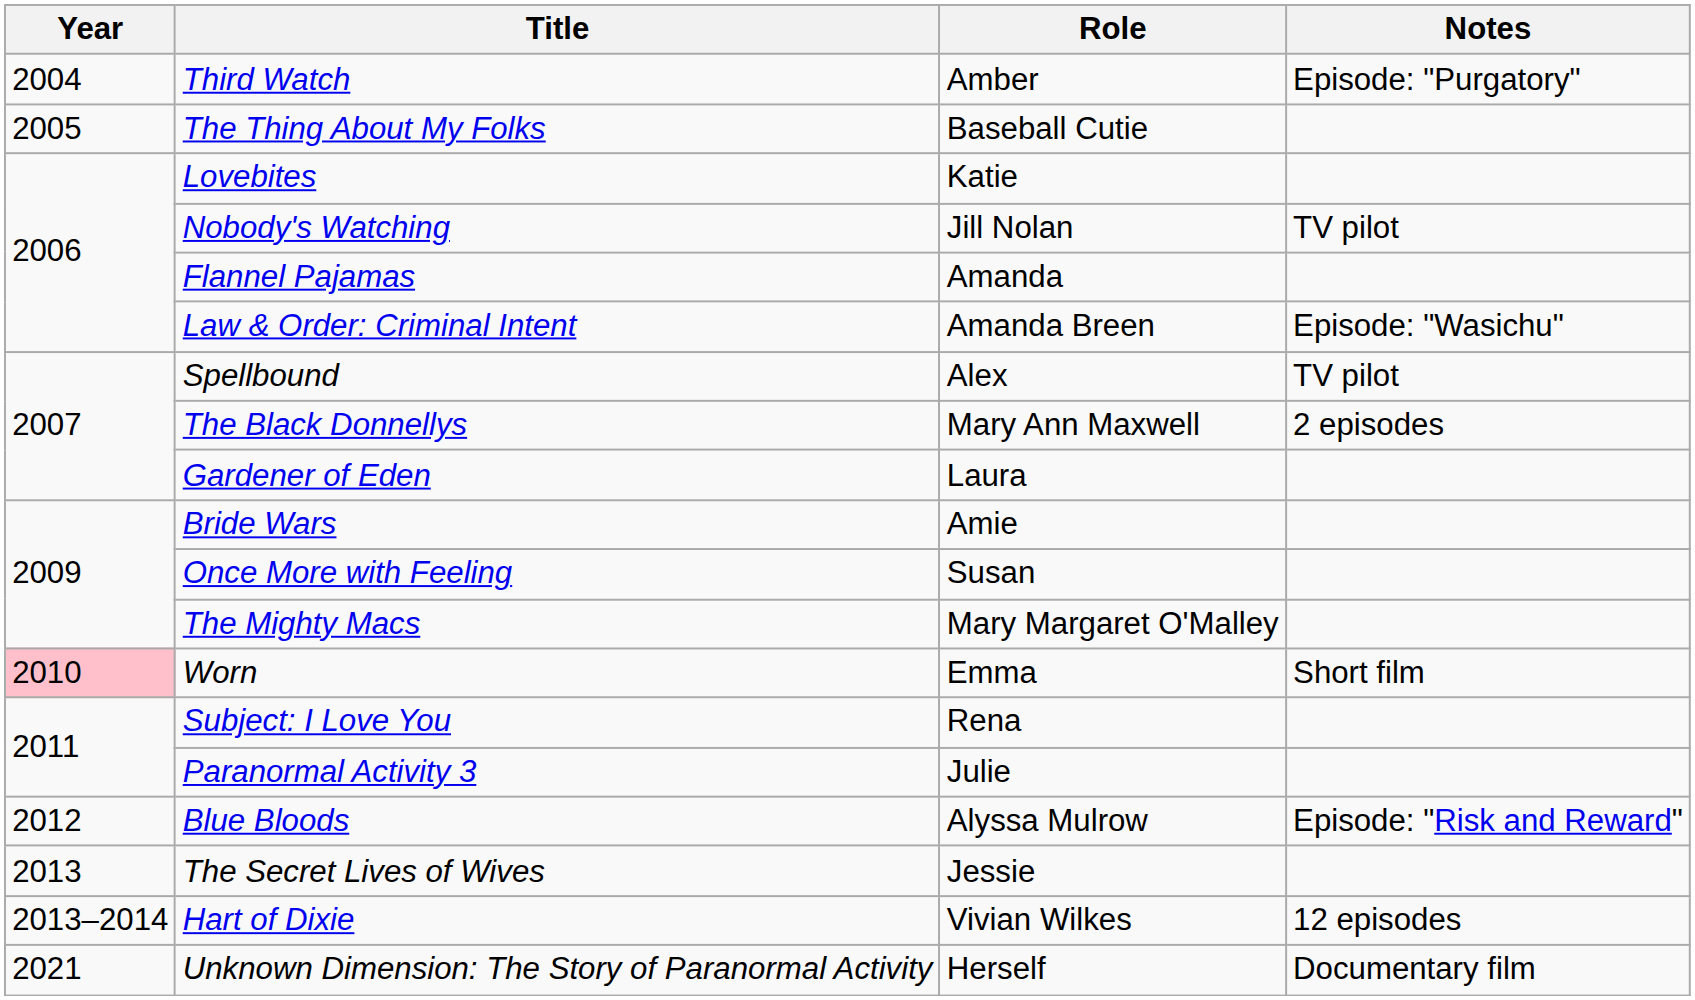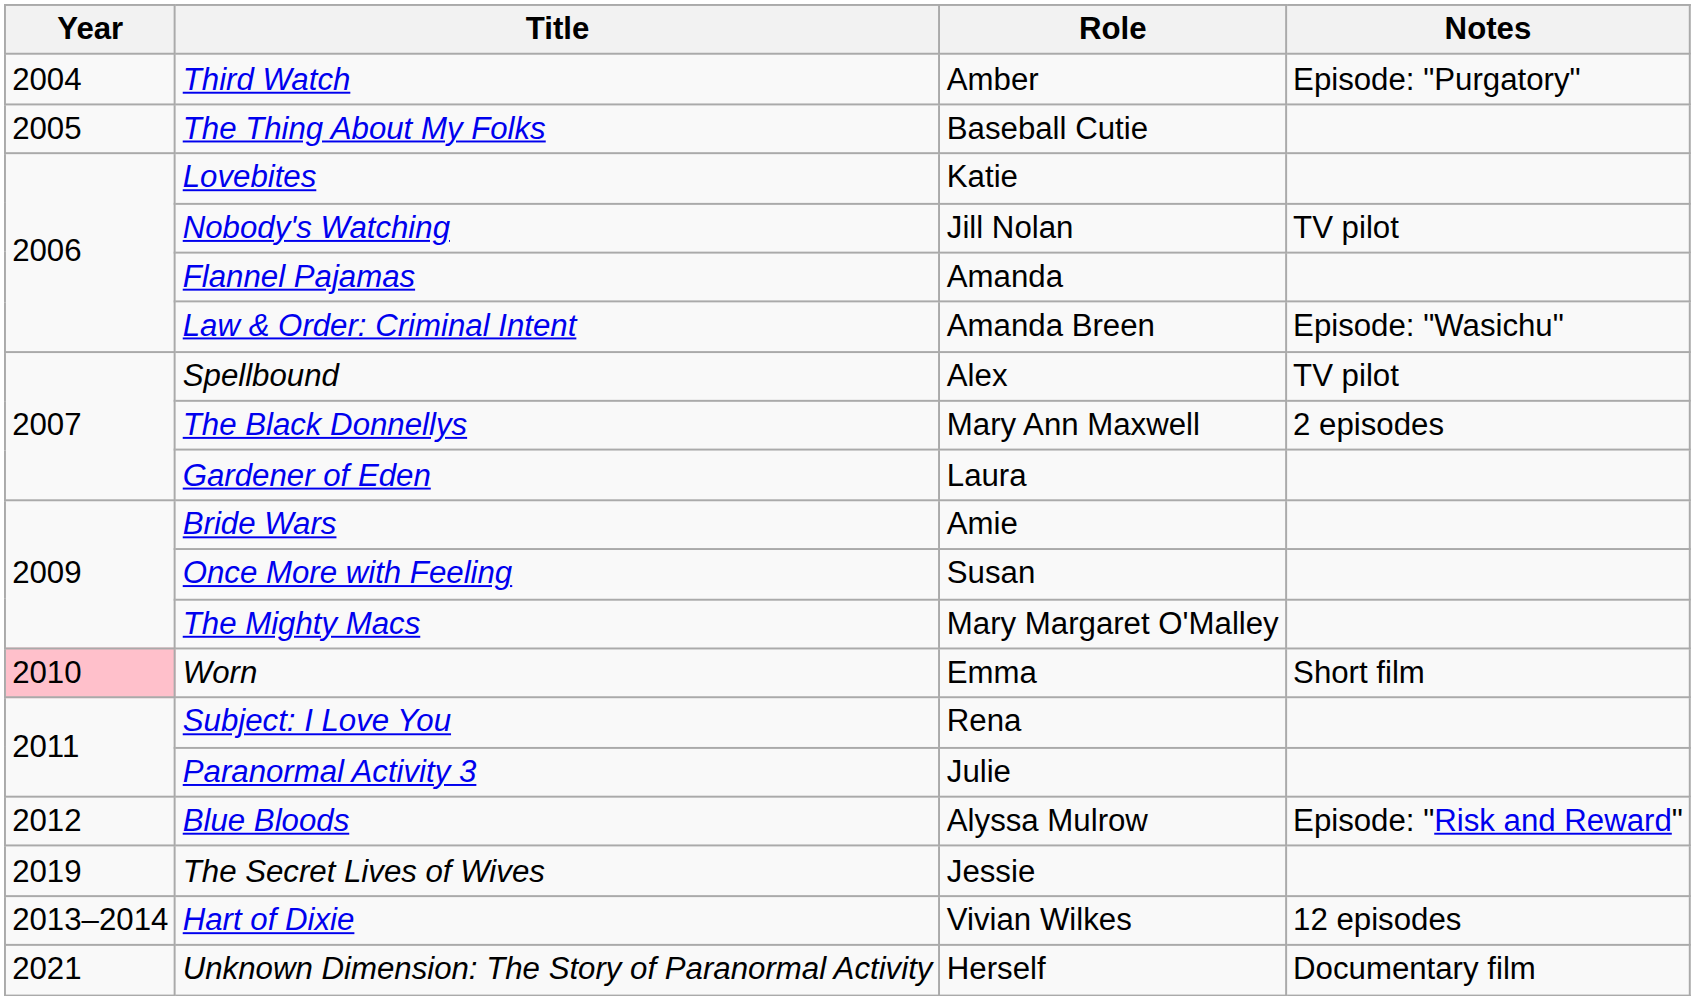The Secret Lives of Wives | Year: 2013 -> 2019
